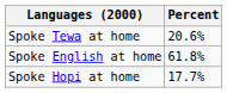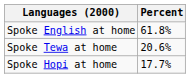rows swapped: Spoke English at home <-> Spoke Tewa at home
